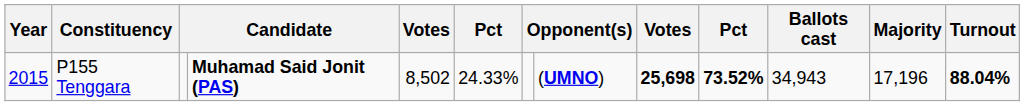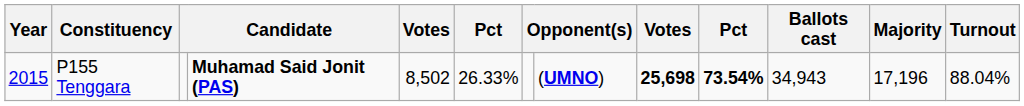P155 Tenggara | column 6: 24.33% -> 26.33%
P155 Tenggara | column 10: 73.52% -> 73.54%
P155 Tenggara | Turnout: bold -> normal
